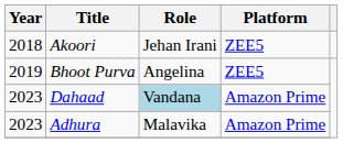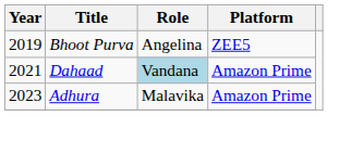- row: 2018 | Akoori | Jehan Irani | ZEE5
Dahaad | Year: 2023 -> 2021
